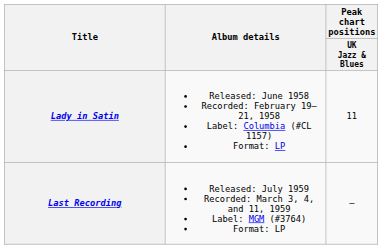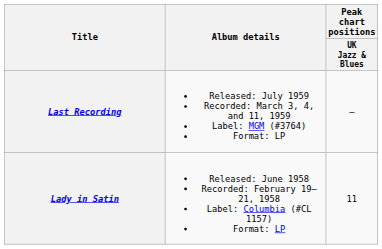rows swapped: Lady in Satin <-> Last Recording
